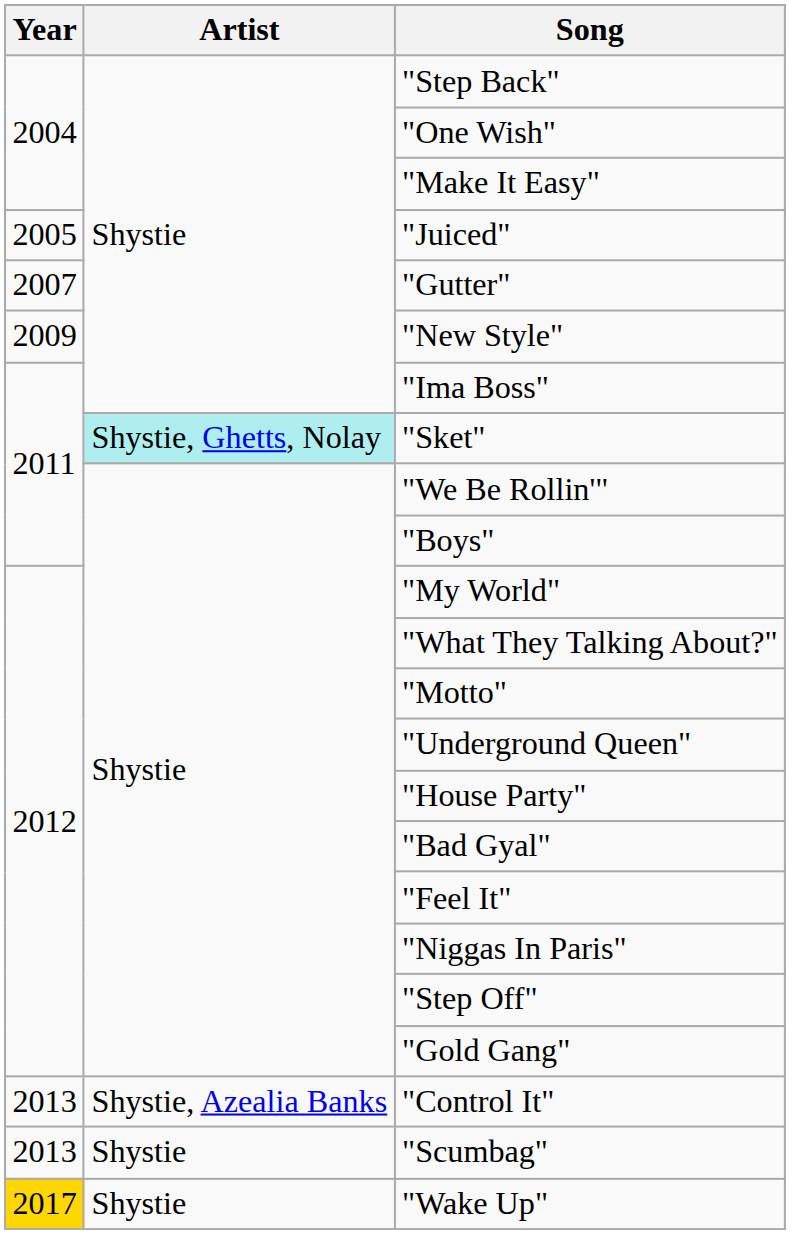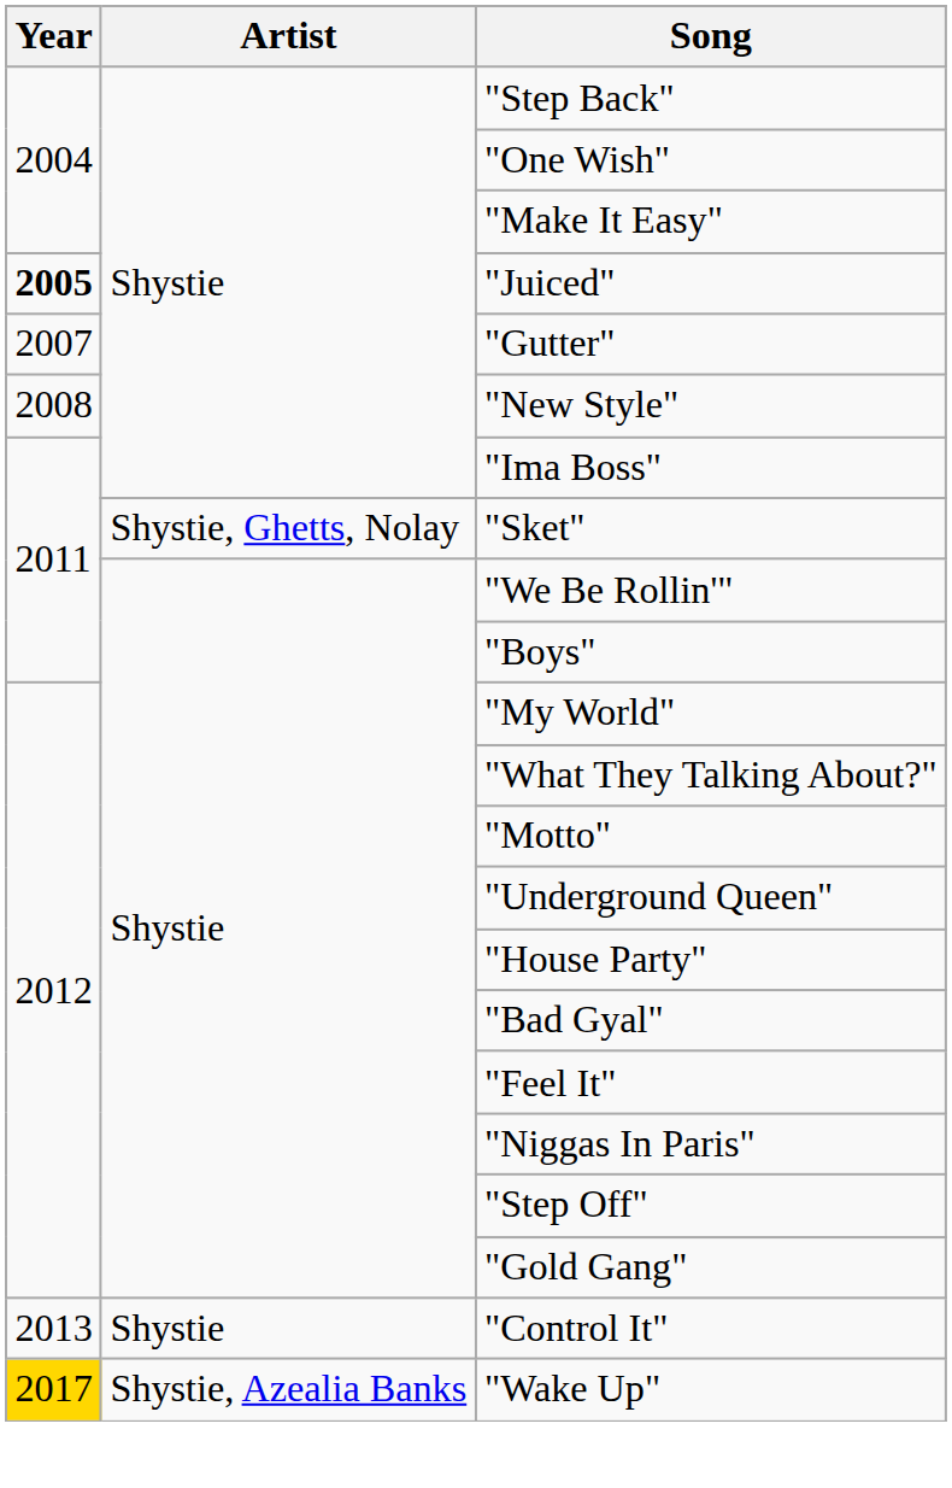"Juiced" | Year: normal -> bold
"New Style" | Year: 2009 -> 2008
"Sket" | Artist: paleturquoise background -> no background
"Control It" | Artist: Shystie, Azealia Banks -> Shystie
- row: 2013 | Shystie | "Scumbag"
"Wake Up" | Artist: Shystie -> Shystie, Azealia Banks
